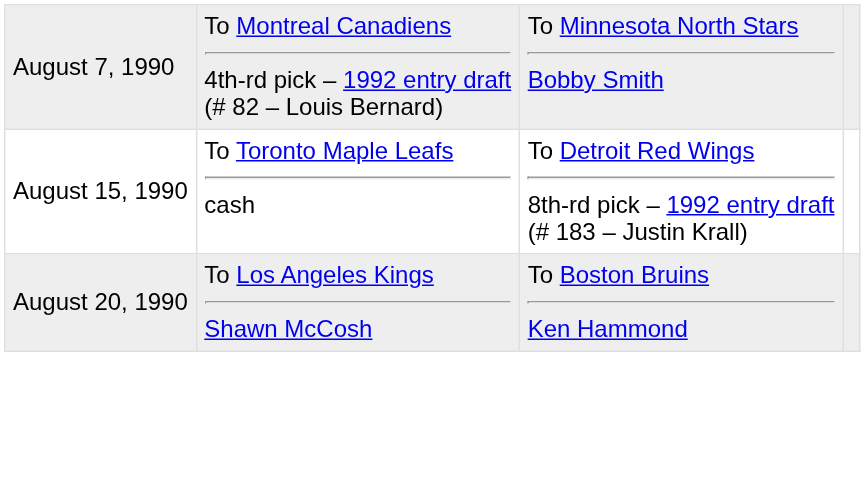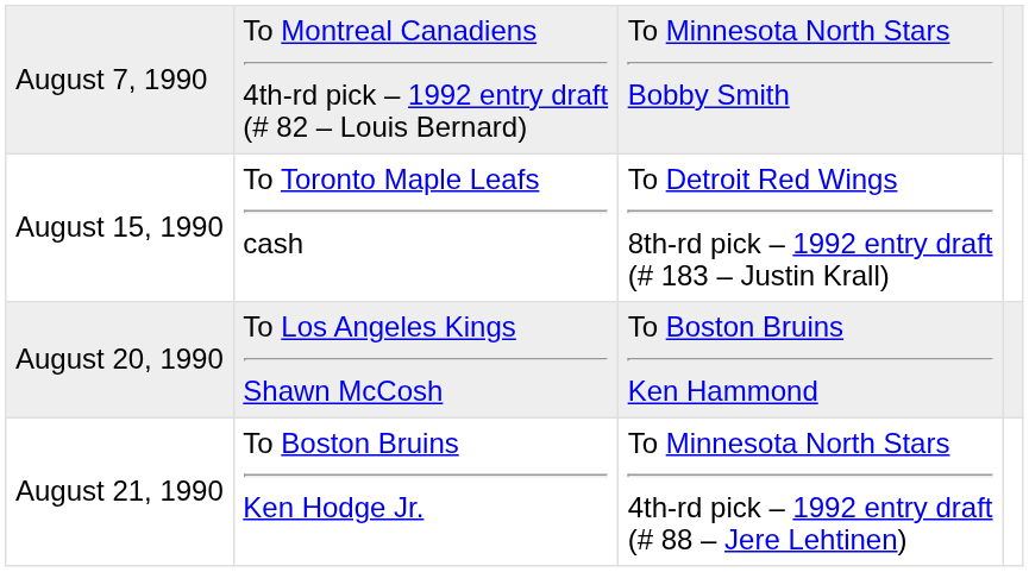+ row: August 21, 1990 | To Boston Bruins Ken Hodge Jr. | To Minnesota North Stars 4th-rd pick – 1992 entry draft (# 88 – Jere Lehtinen)
